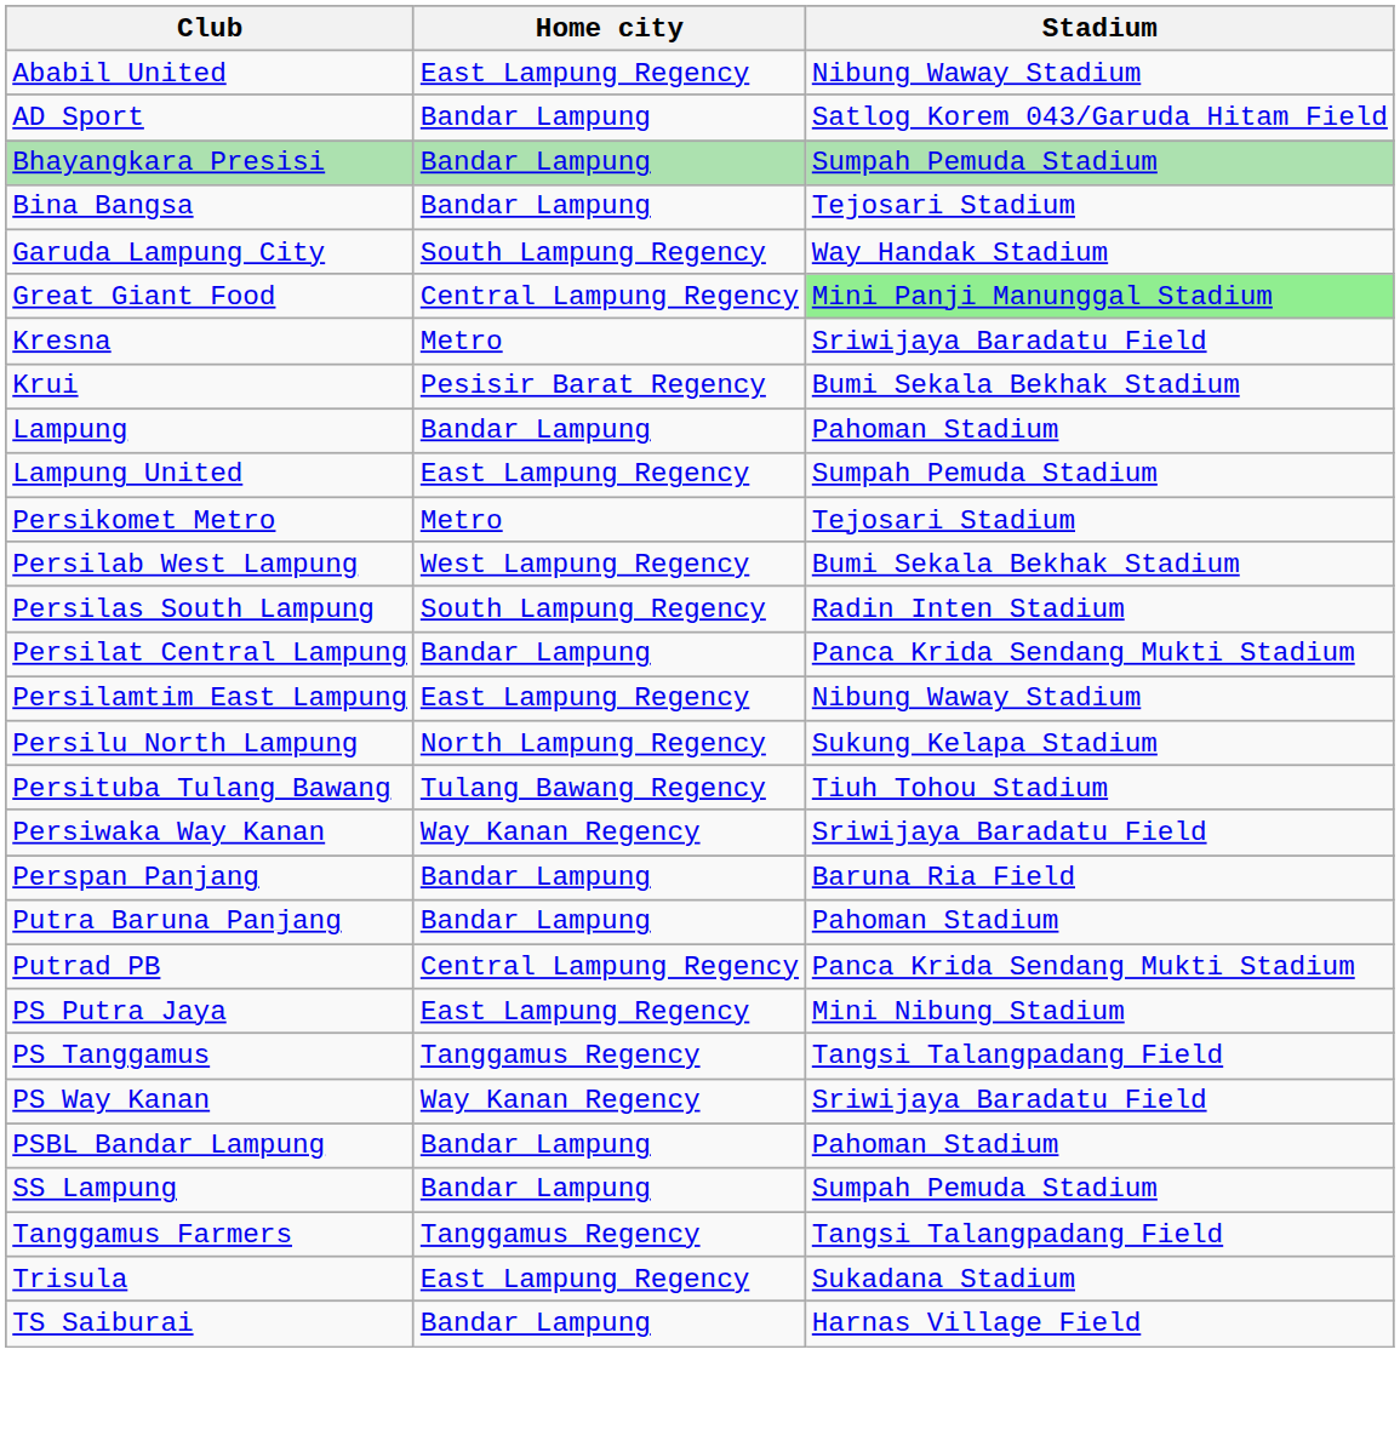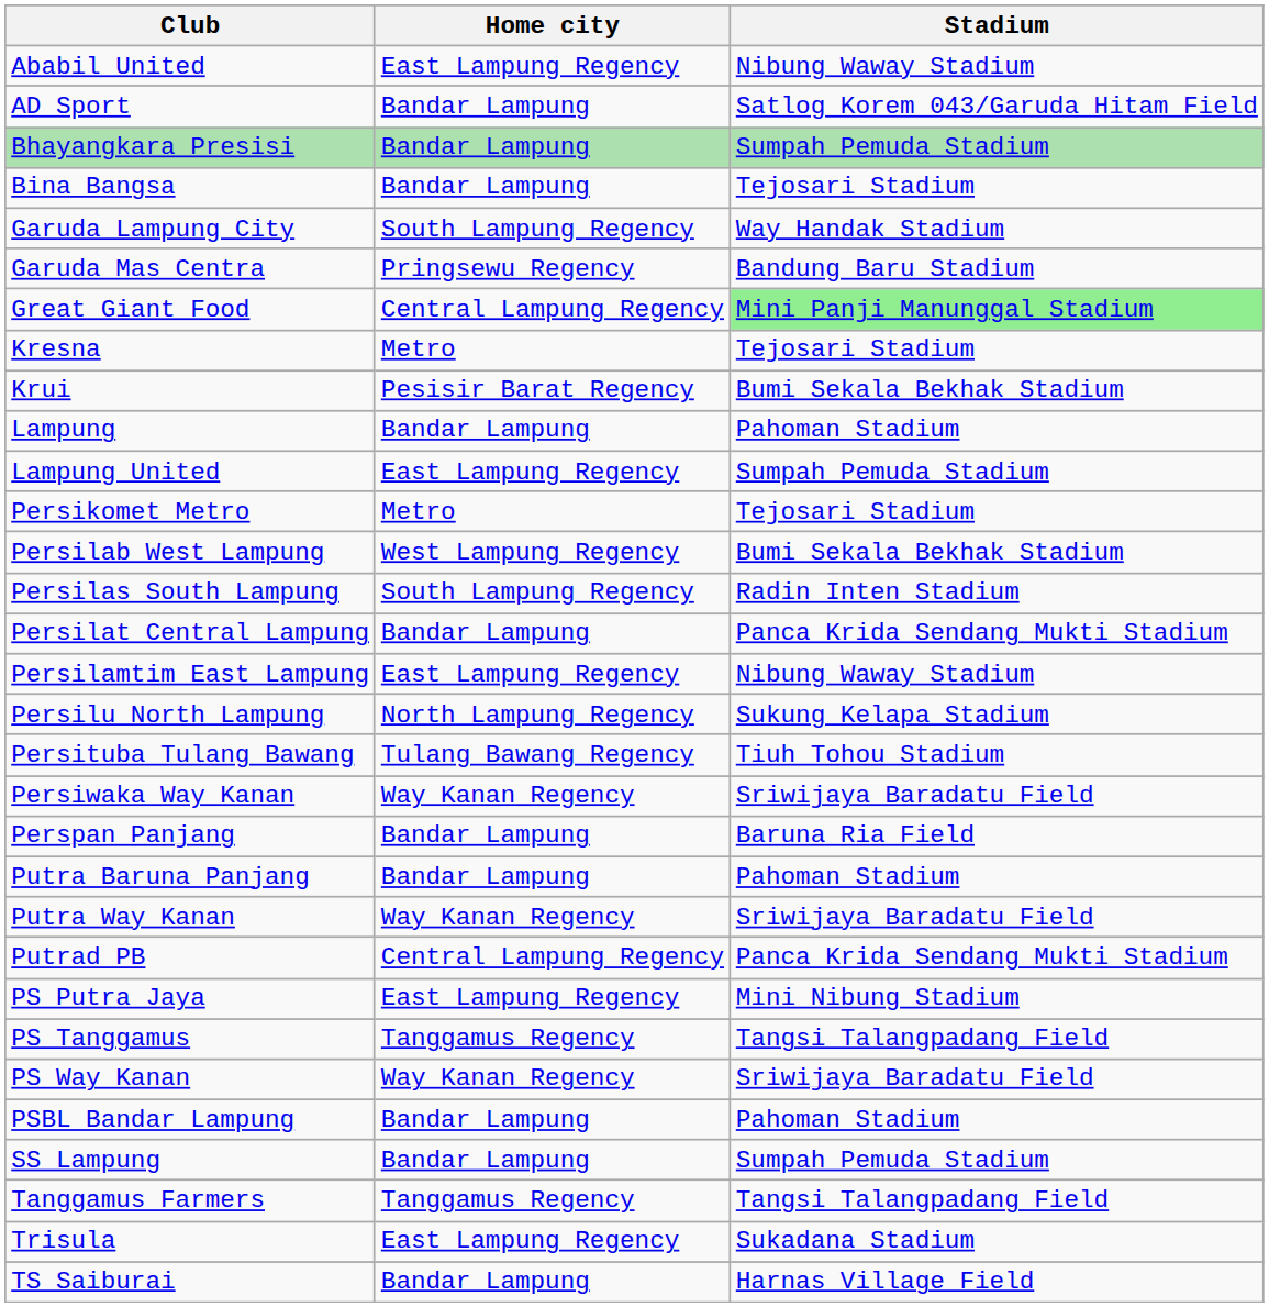+ row: Garuda Mas Centra | Pringsewu Regency | Bandung Baru Stadium
Kresna | Stadium: Sriwijaya Baradatu Field -> Tejosari Stadium
+ row: Putra Way Kanan | Way Kanan Regency | Sriwijaya Baradatu Field
